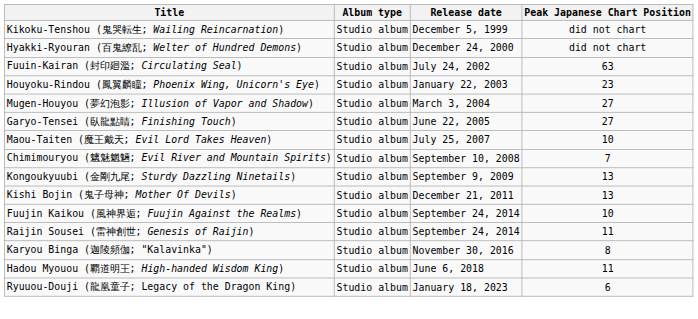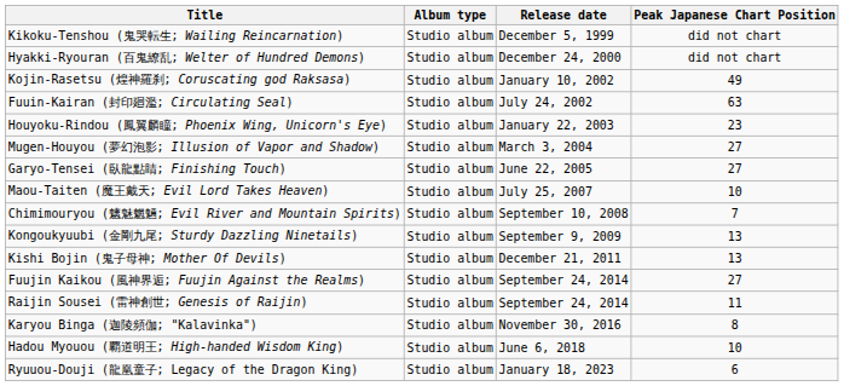+ row: Kojin-Rasetsu (煌神羅刹; Coruscating god Raksasa) | Studio album | January 10, 2002 | 49
Fuujin Kaikou (風神界逅; Fuujin Against the Realms) | Peak Japanese Chart Position: 10 -> 27
Hadou Myouou (覇道明王; High-handed Wisdom King) | Peak Japanese Chart Position: 11 -> 10
